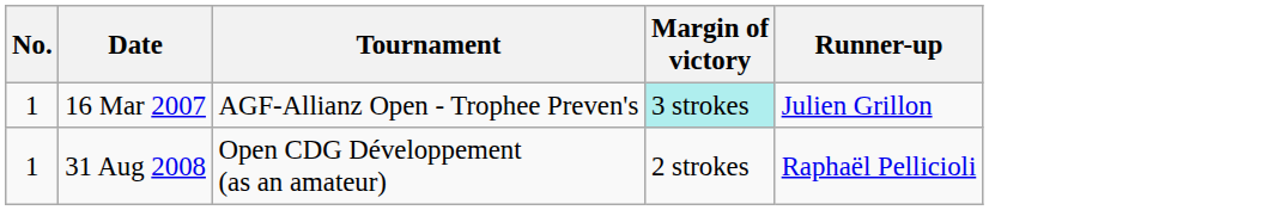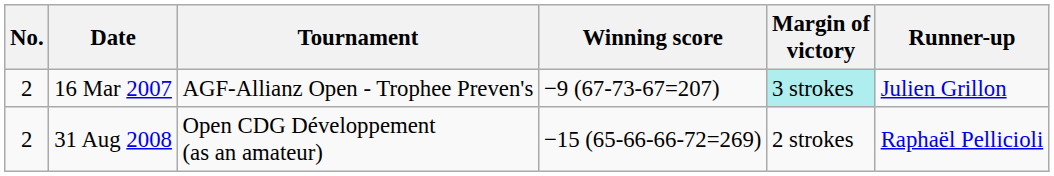+ column: Winning score | −9 (67-73-67=207) | −15 (65-66-66-72=269)
16 Mar 2007 | No.: 1 -> 2
31 Aug 2008 | No.: 1 -> 2
